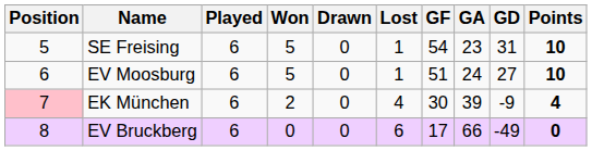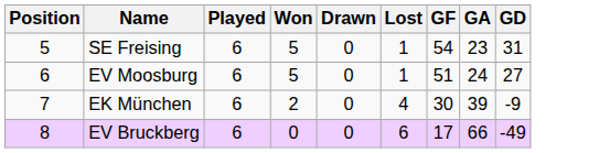- column: Points | 10 | 10 | 4 | 0
EK München | Position: pink background -> no background
